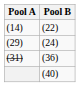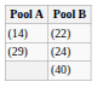- row: (31) | (36)
